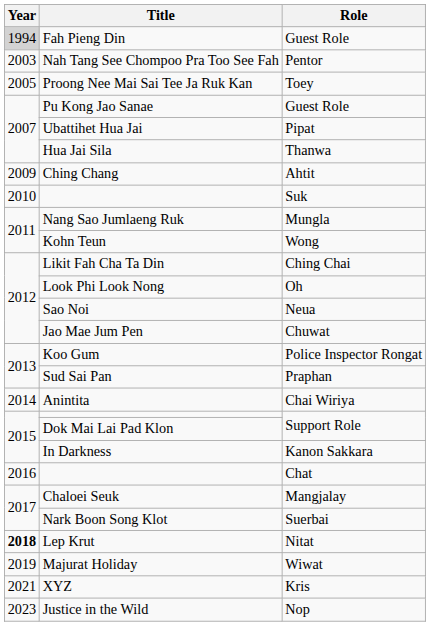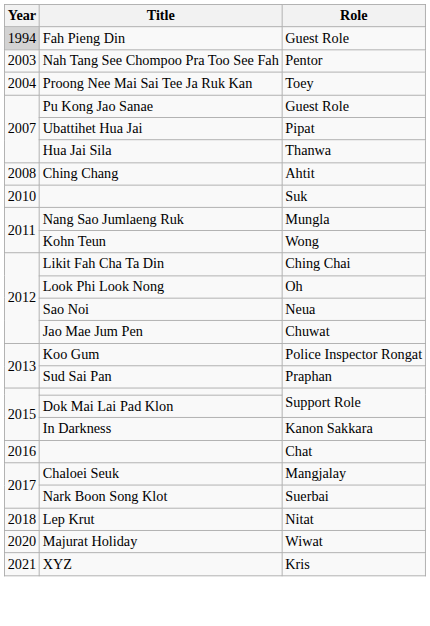Proong Nee Mai Sai Tee Ja Ruk Kan | Year: 2005 -> 2004
Ching Chang | Year: 2009 -> 2008
- row: 2014 | Anintita | Chai Wiriya
Lep Krut | Year: bold -> normal
Majurat Holiday | Year: 2019 -> 2020
- row: 2023 | Justice in the Wild | Nop
